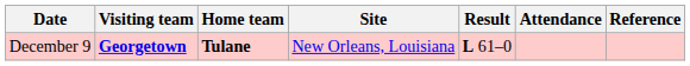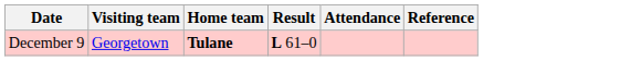- column: Site | New Orleans, Louisiana
December 9 | Visiting team: bold -> normal
